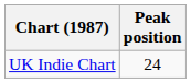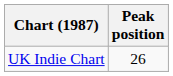UK Indie Chart | Peak position: 24 -> 26
